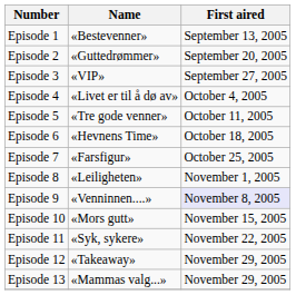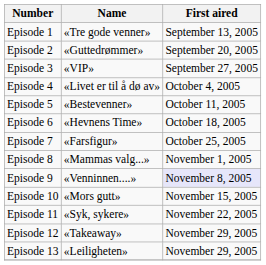Episode 1 | Name: «Bestevenner» -> «Tre gode venner»
Episode 5 | Name: «Tre gode venner» -> «Bestevenner»
Episode 8 | Name: «Leiligheten» -> «Mammas valg...»
Episode 13 | Name: «Mammas valg...» -> «Leiligheten»
